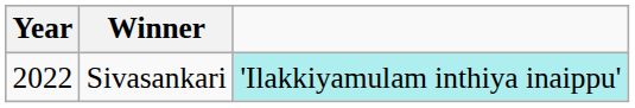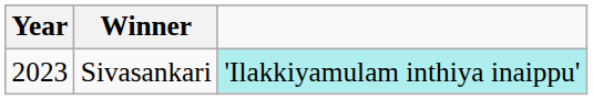Sivasankari | Year: 2022 -> 2023
